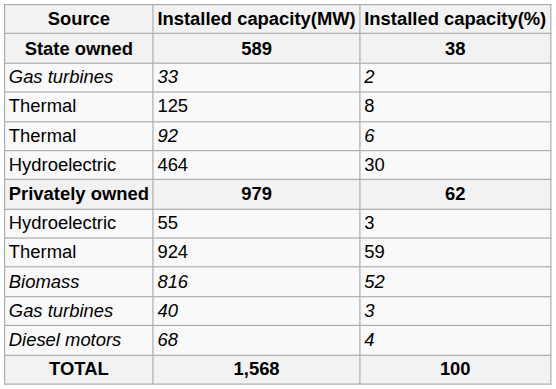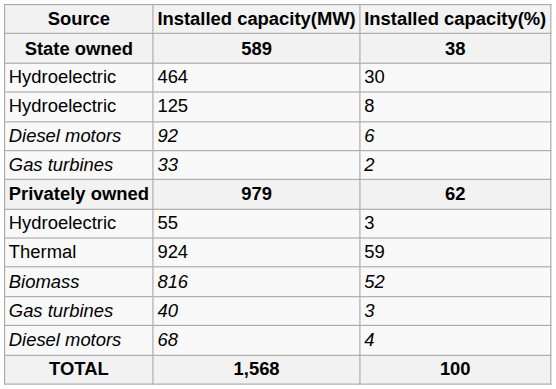rows swapped: 464 <-> 33
125 | Source / State owned: Thermal -> Hydroelectric
92 | Source / State owned: Thermal -> Diesel motors
